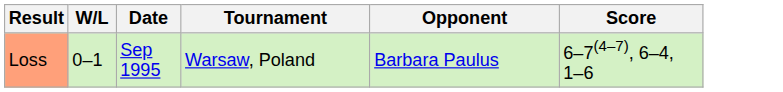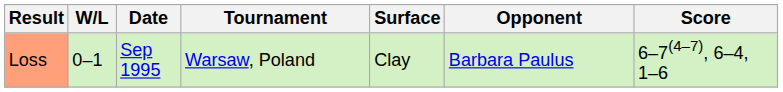+ column: Surface | Clay
